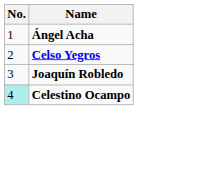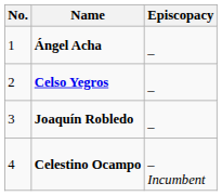+ column: Episcopacy | – | – | – | – Incumbent
Celestino Ocampo | No.: paleturquoise background -> no background
